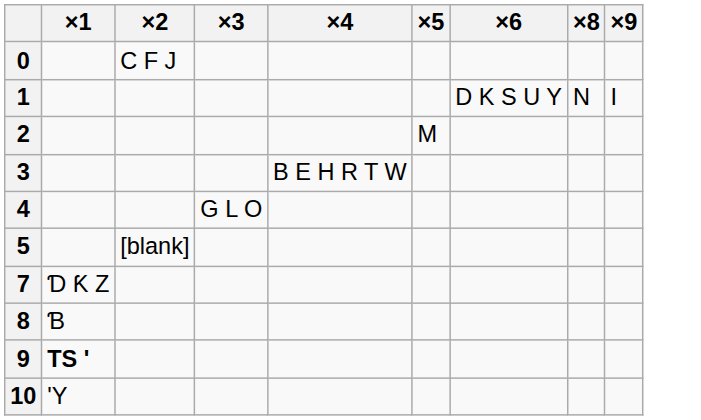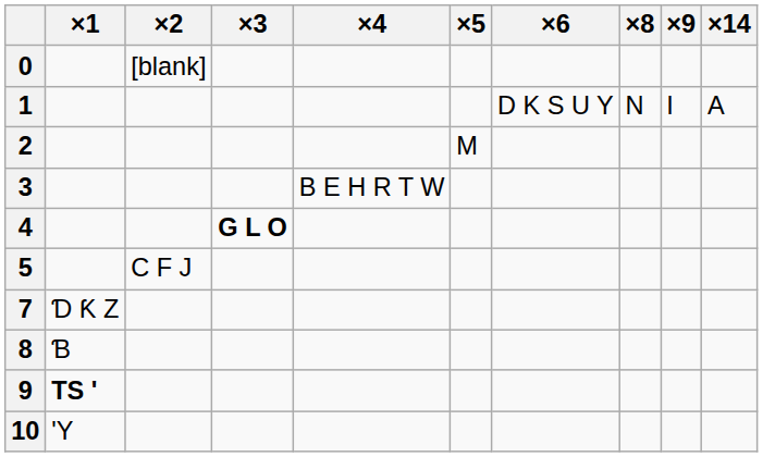+ column: ×14 | A
0 | ×2: C F J -> [blank]
4 | ×3: normal -> bold
5 | ×2: [blank] -> C F J
